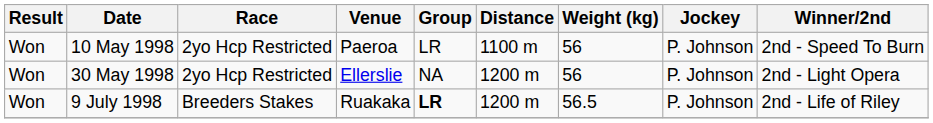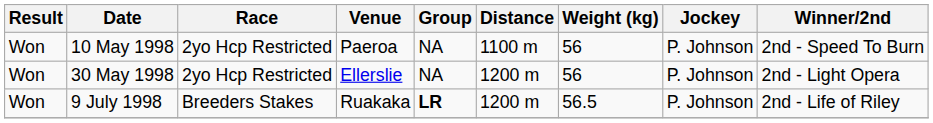10 May 1998 | Group: LR -> NA
